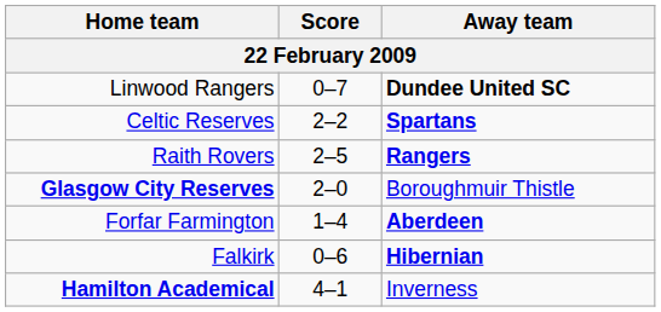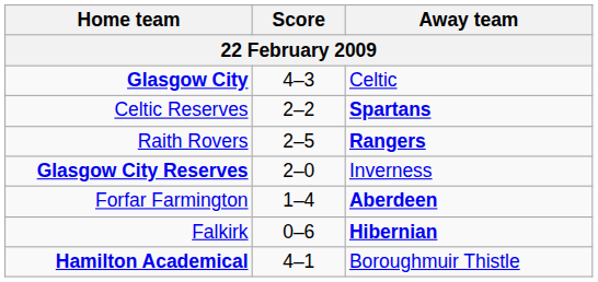- row: Linwood Rangers | 0–7 | Dundee United SC
+ row: Glasgow City | 4–3 | Celtic
Glasgow City Reserves | Away team: Boroughmuir Thistle -> Inverness
Hamilton Academical | Away team: Inverness -> Boroughmuir Thistle
